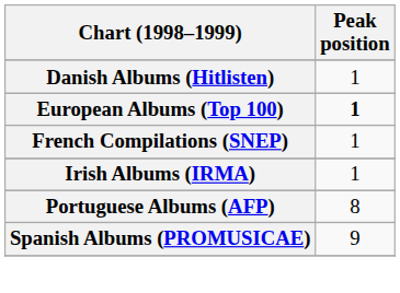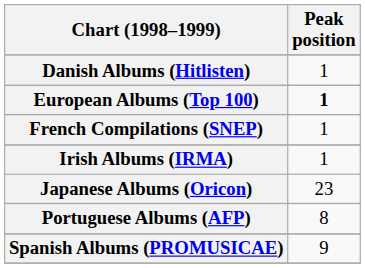+ row: Japanese Albums (Oricon) | 23
